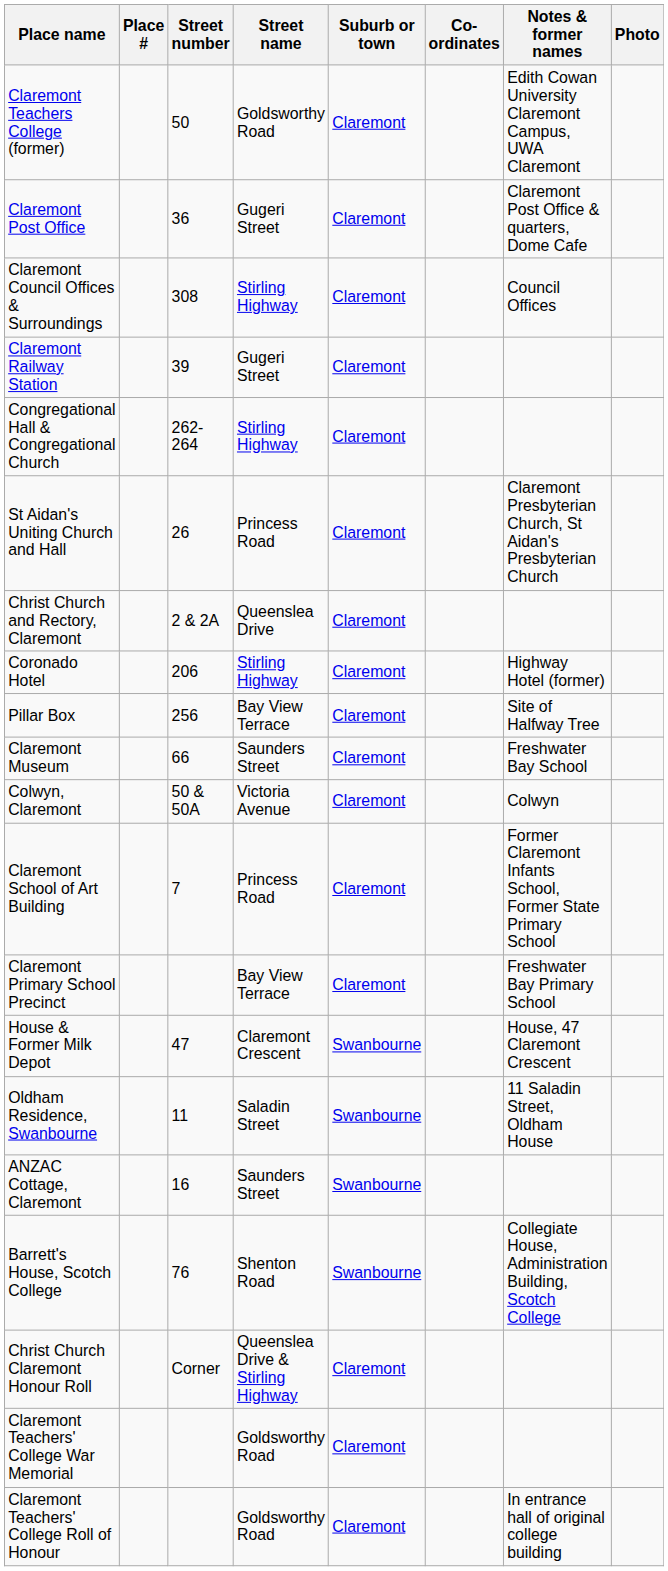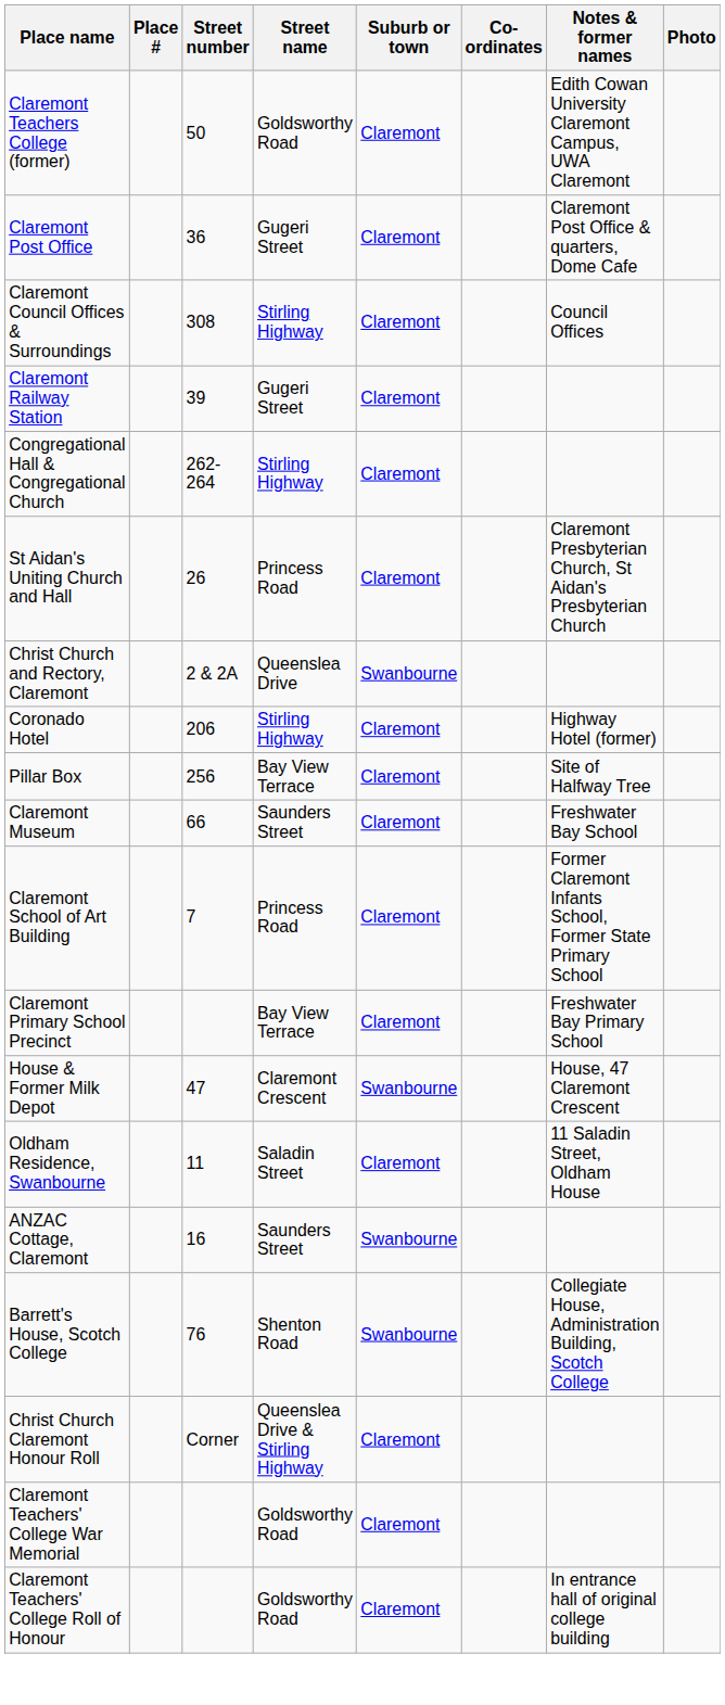Christ Church and Rectory, Claremont | Suburb or town: Claremont -> Swanbourne
- row: Colwyn, Claremont | 50 & 50A | Victoria Avenue | Claremont | Colwyn
Oldham Residence, Swanbourne | Suburb or town: Swanbourne -> Claremont
